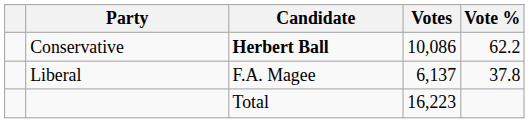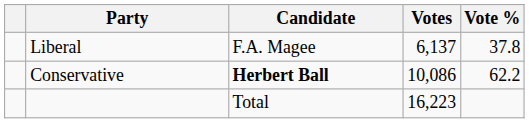rows swapped: Conservative <-> Liberal
